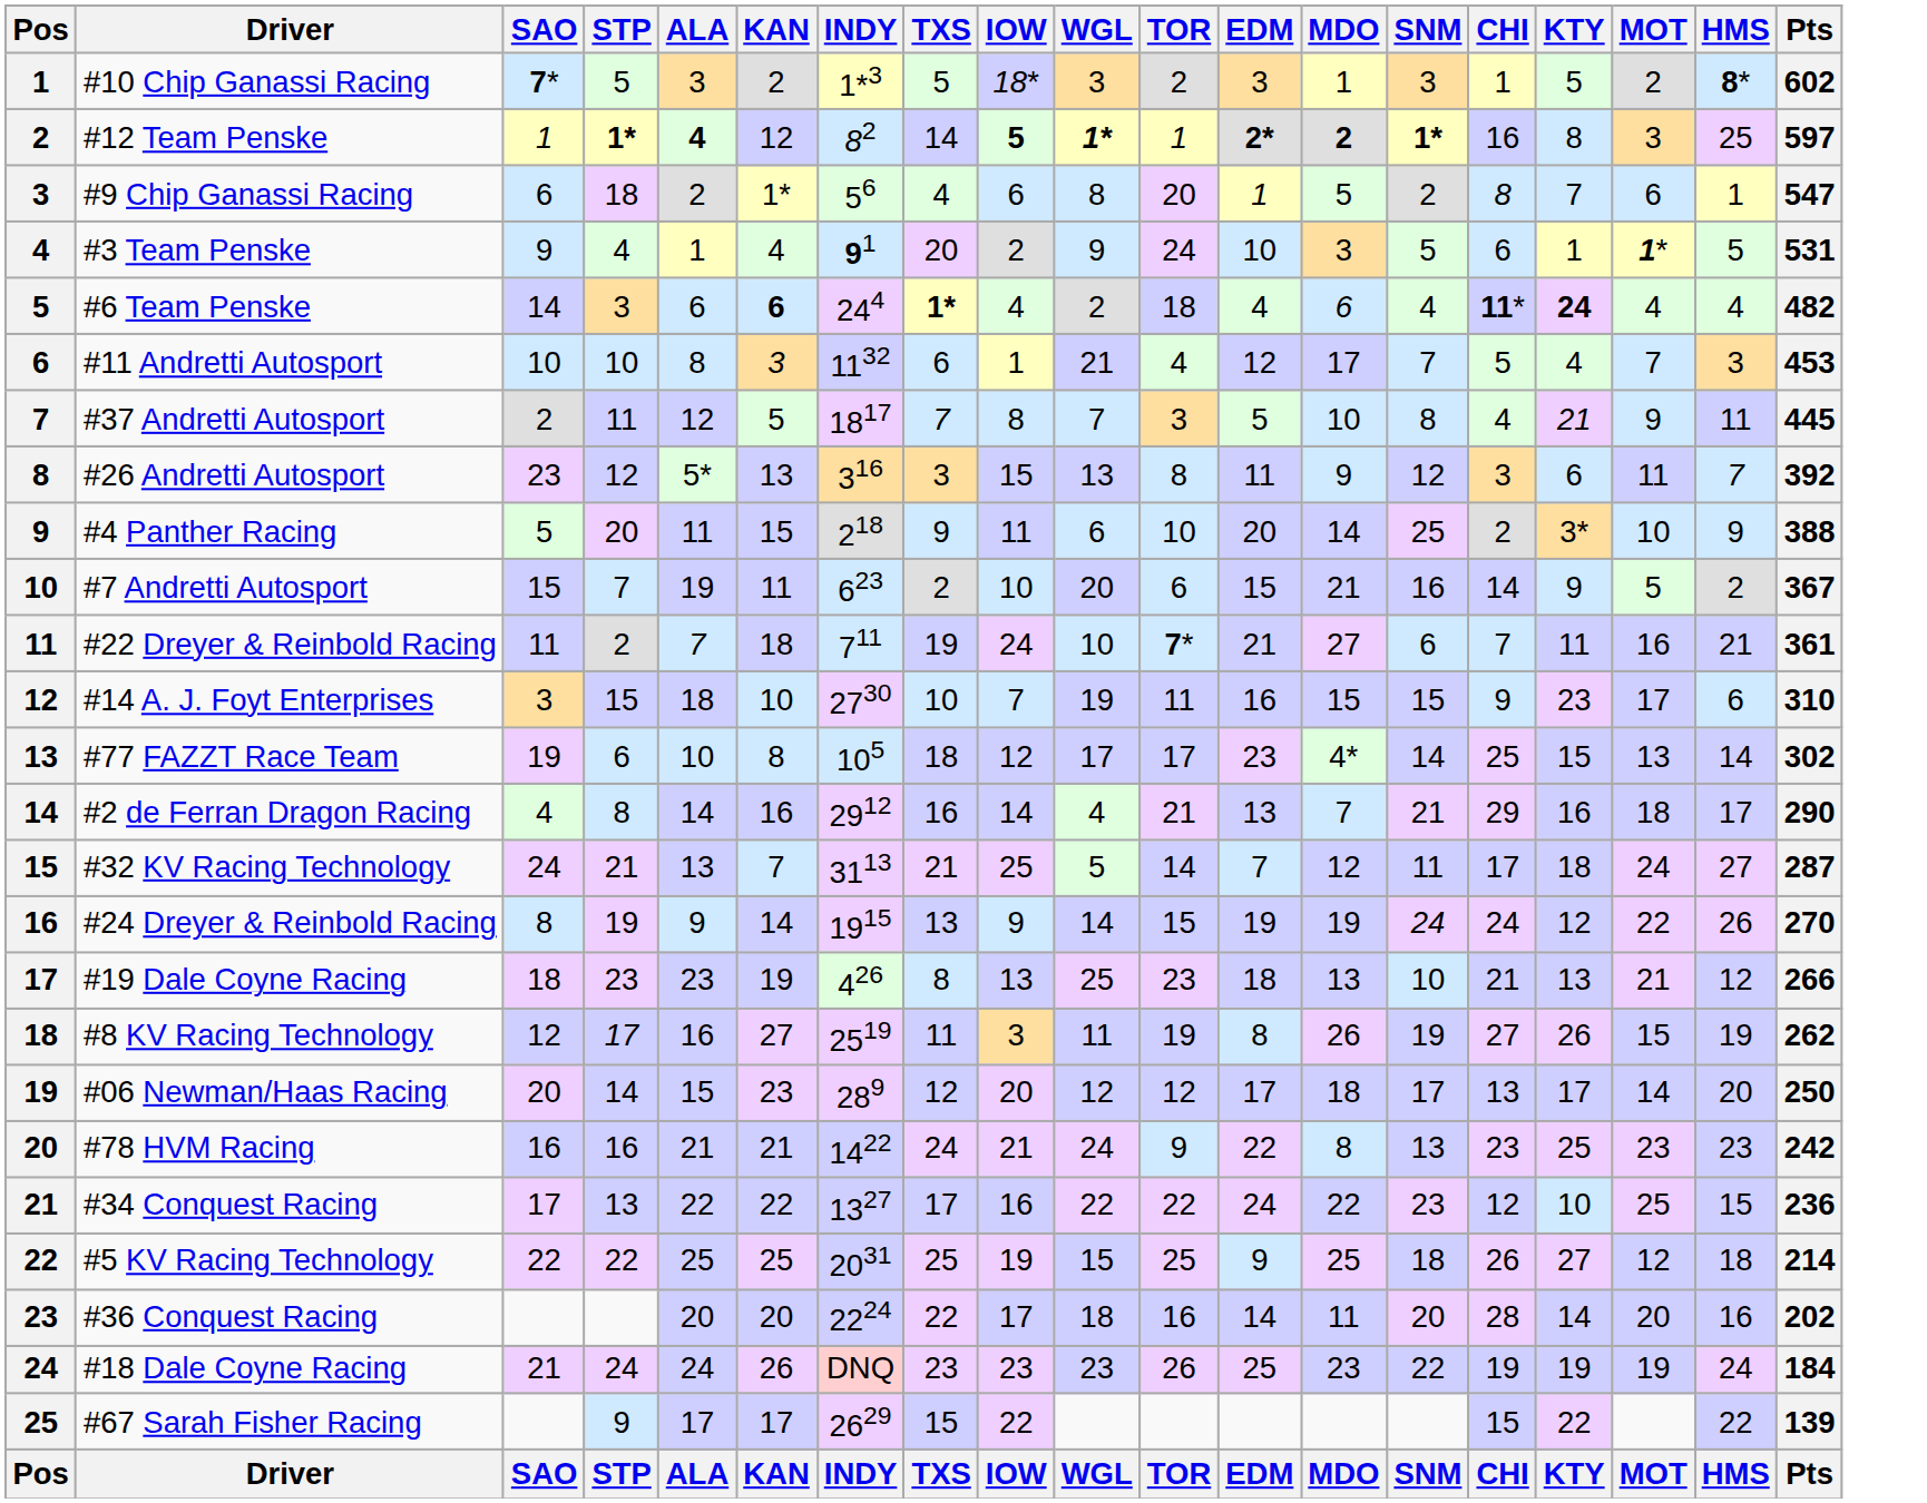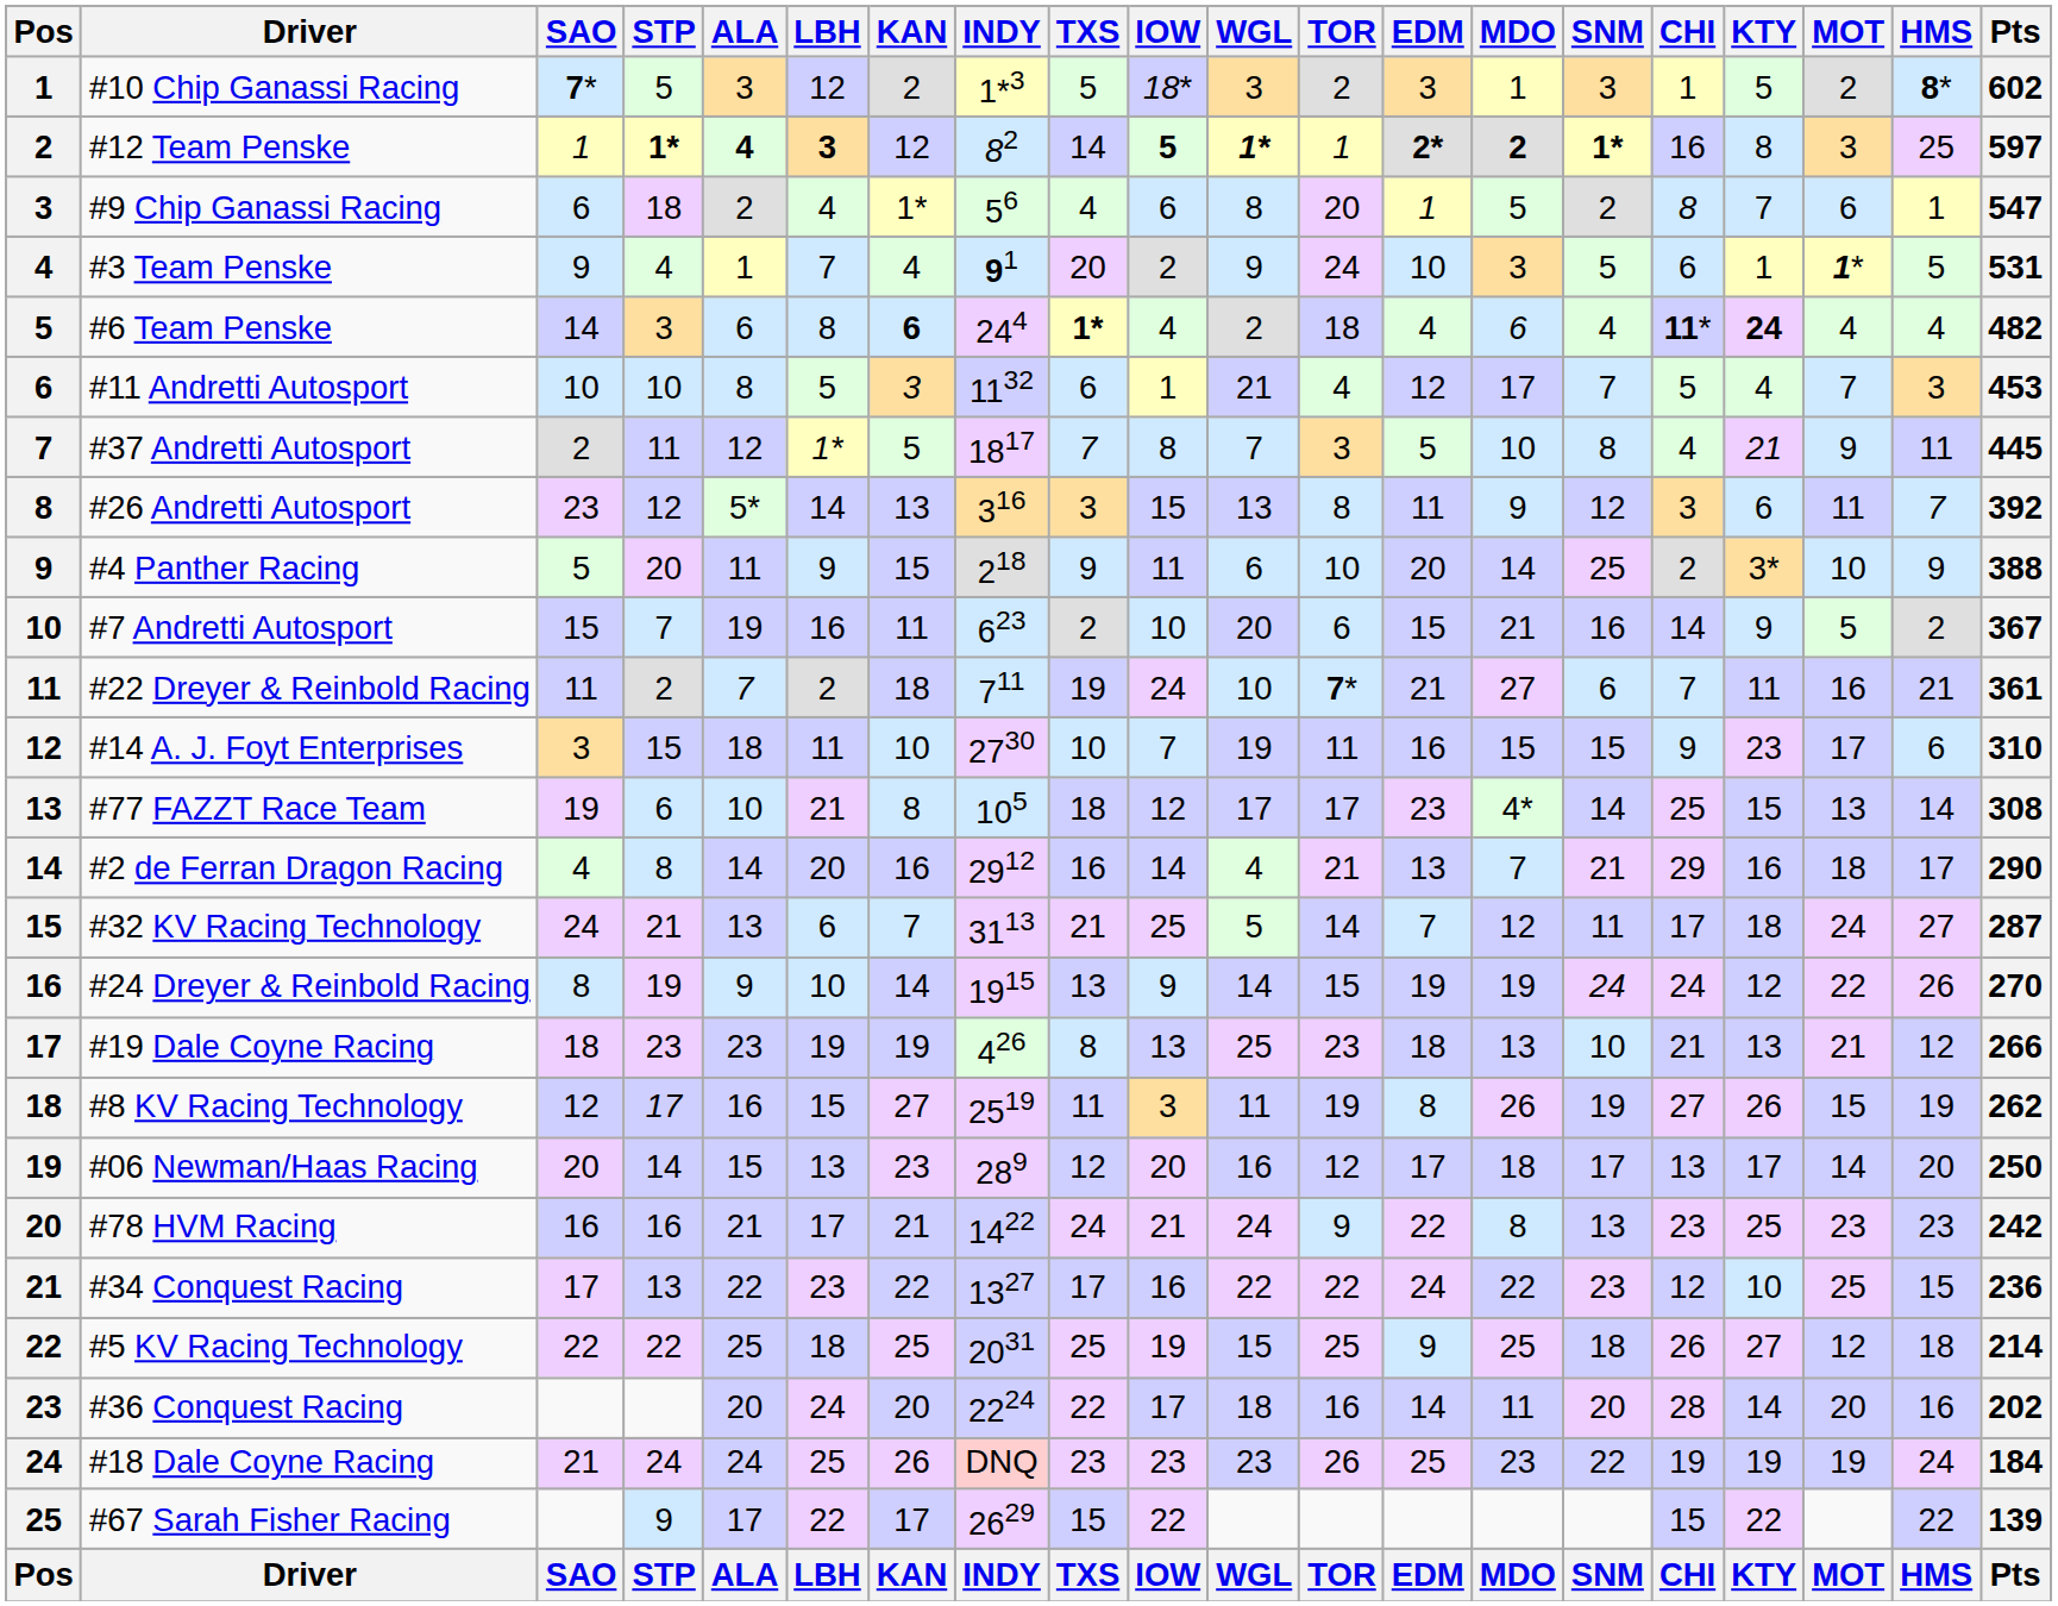+ column: LBH | 12 | 3 | 4 | 7 | 8 | 5 | 1* | 14 | 9 | 16 | 2 | 11 | 21 | 20 | 6 | 10 | 19 | 15 | 13 | 17 | 23 | 18 | 24 | 25 | 22 | LBH
#77 FAZZT Race Team | Pts: 302 -> 308
#06 Newman/Haas Racing | WGL: 12 -> 16
